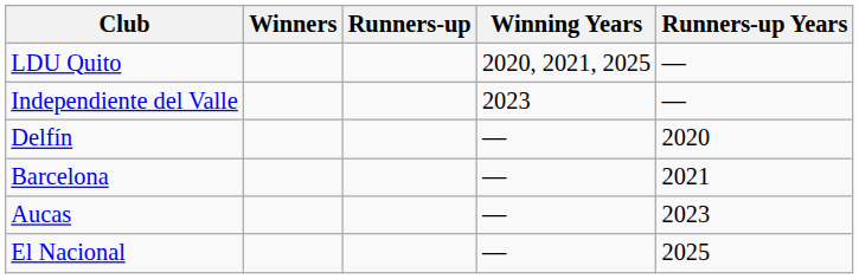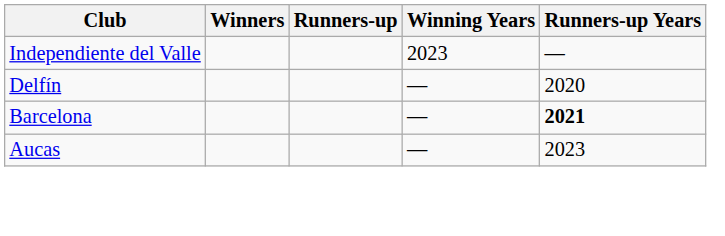- row: LDU Quito | 2020, 2021, 2025 | —
Barcelona | Runners-up Years: normal -> bold
- row: El Nacional | — | 2025
